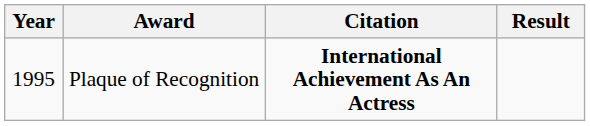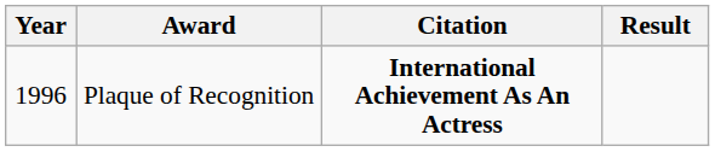Plaque of Recognition | Year: 1995 -> 1996
